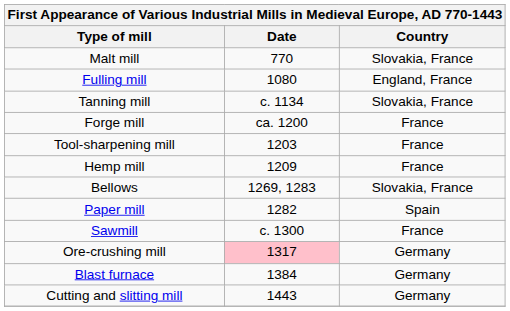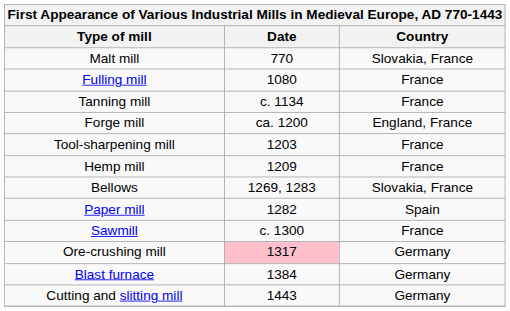Fulling mill | Country: England, France -> France
Tanning mill | Country: Slovakia, France -> France
Forge mill | Country: France -> England, France
